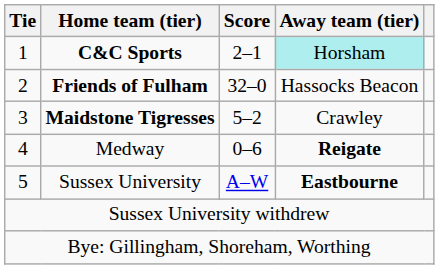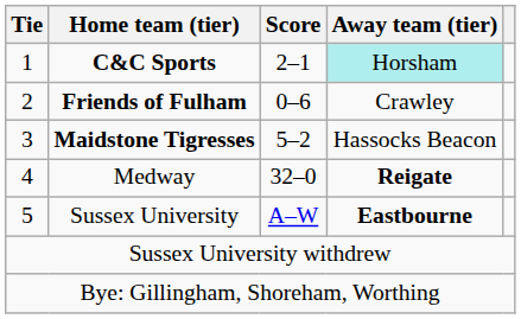Friends of Fulham | Score: 32–0 -> 0–6
Friends of Fulham | Away team (tier): Hassocks Beacon -> Crawley
Maidstone Tigresses | Away team (tier): Crawley -> Hassocks Beacon
Medway | Score: 0–6 -> 32–0
